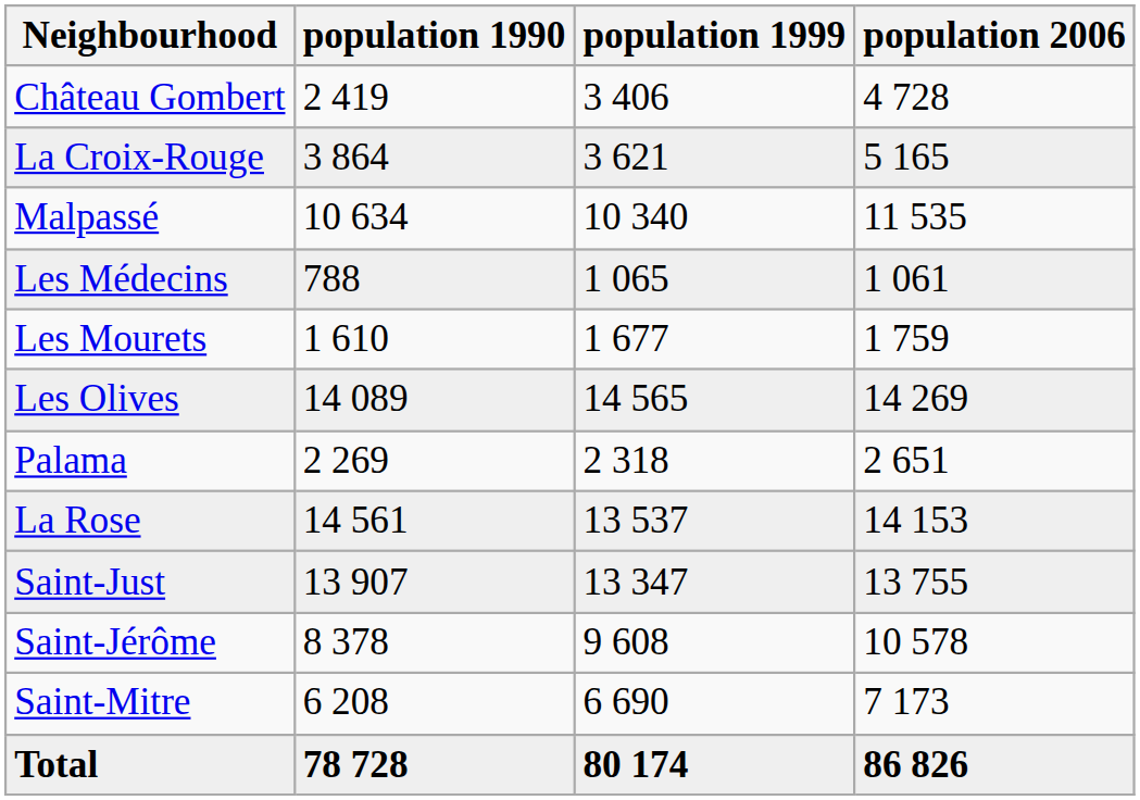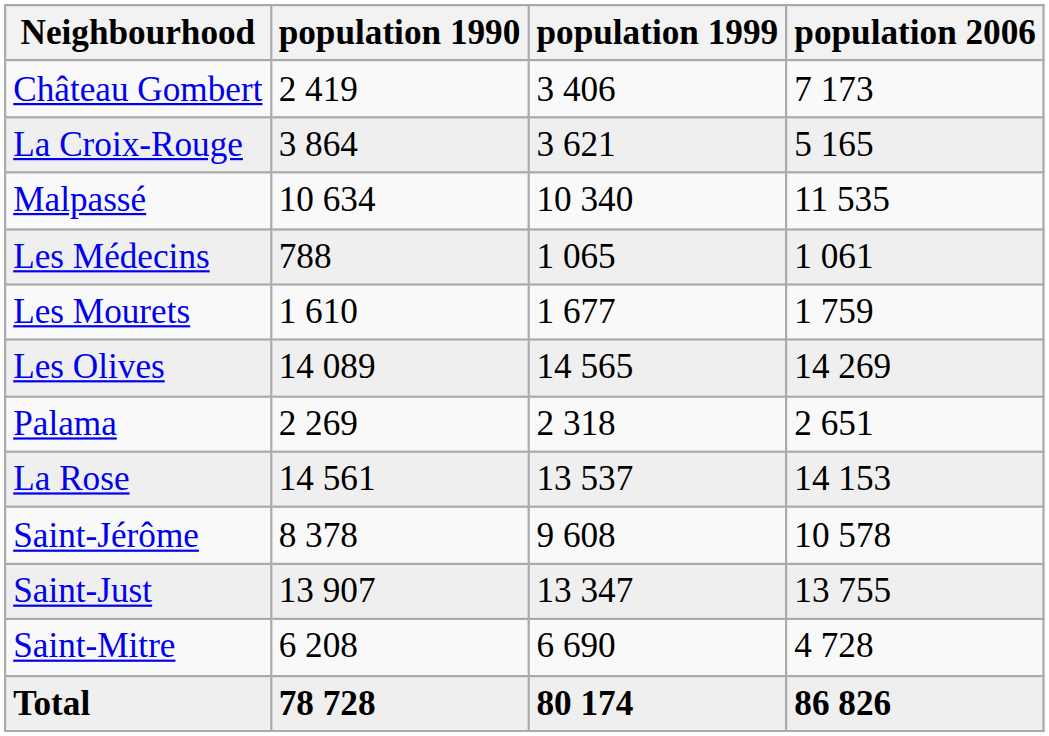Château Gombert | population 2006: 4 728 -> 7 173
rows swapped: Saint-Jérôme <-> Saint-Just
Saint-Mitre | population 2006: 7 173 -> 4 728
